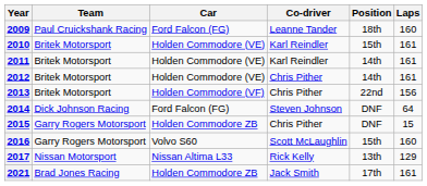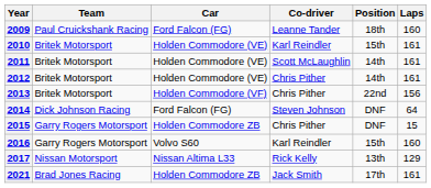2011 | Co-driver: Karl Reindler -> Scott McLaughlin
2016 | Co-driver: Scott McLaughlin -> Karl Reindler
